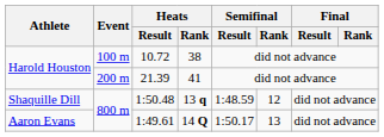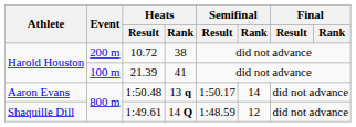10.72 | Event: 100 m -> 200 m
21.39 | Event: 200 m -> 100 m
1:50.48 | Athlete: Shaquille Dill -> Aaron Evans
1:50.48 | Semifinal / Result: 1:48.59 -> 1:50.17
1:50.48 | Semifinal / Rank: 12 -> 14
1:49.61 | Athlete: Aaron Evans -> Shaquille Dill
1:49.61 | Semifinal / Result: 1:50.17 -> 1:48.59
1:49.61 | Semifinal / Rank: 13 -> 12
